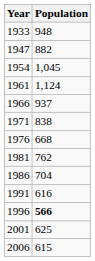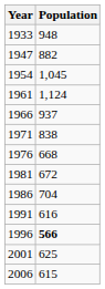1981 | Population: 762 -> 672
